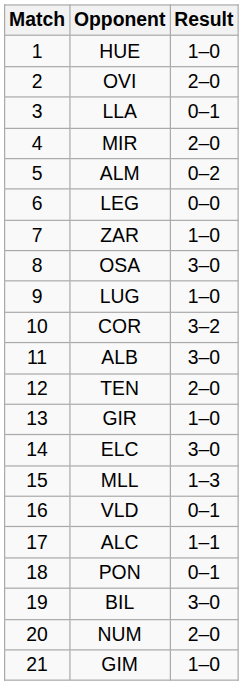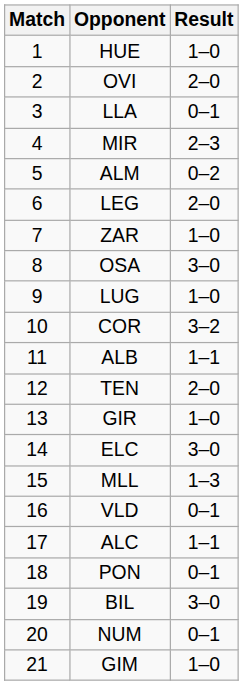MIR | Result: 2–0 -> 2–3
LEG | Result: 0–0 -> 2–0
ALB | Result: 3–0 -> 1–1
NUM | Result: 2–0 -> 0–1
